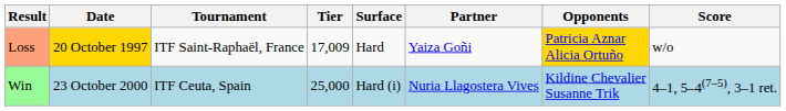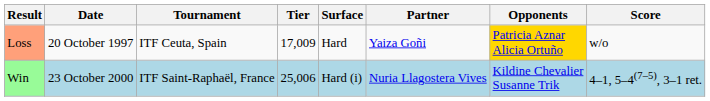Loss | Date: gold background -> no background
Loss | Tournament: ITF Saint-Raphaël, France -> ITF Ceuta, Spain
Win | Tournament: ITF Ceuta, Spain -> ITF Saint-Raphaël, France
Win | Tier: 25,000 -> 25,006
